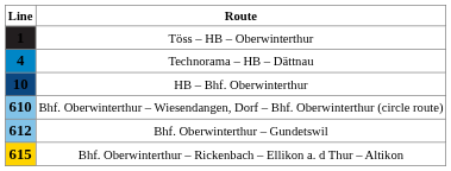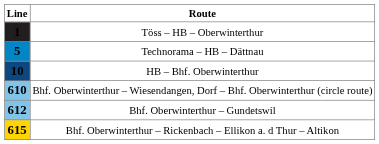Technorama – HB – Dättnau | Line: 4 -> 5
